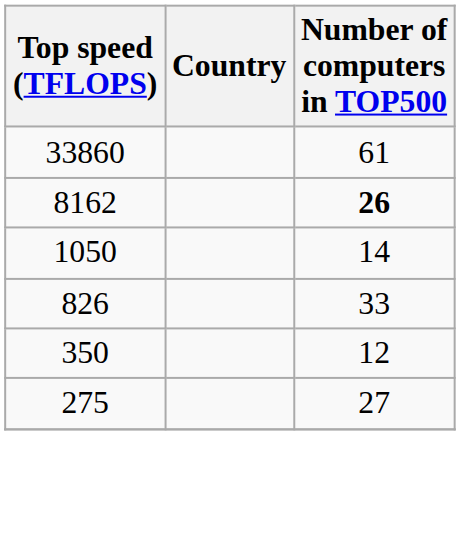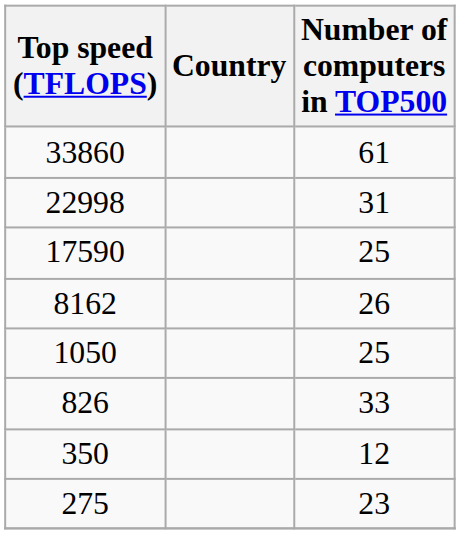+ row: 22998 | 31
+ row: 17590 | 25
8162 | Number of computers in TOP500: bold -> normal
1050 | Number of computers in TOP500: 14 -> 25
275 | Number of computers in TOP500: 27 -> 23
